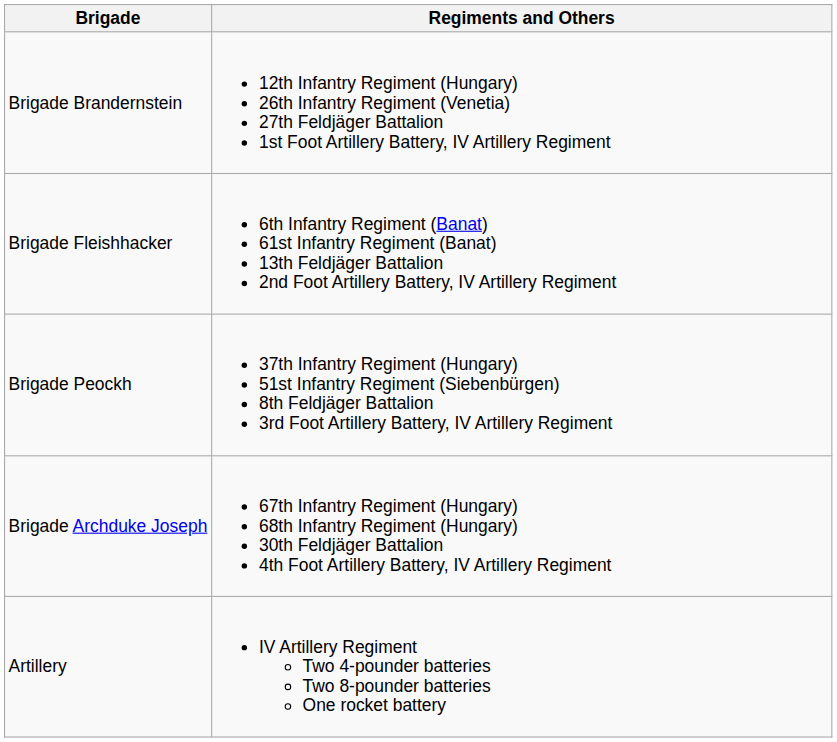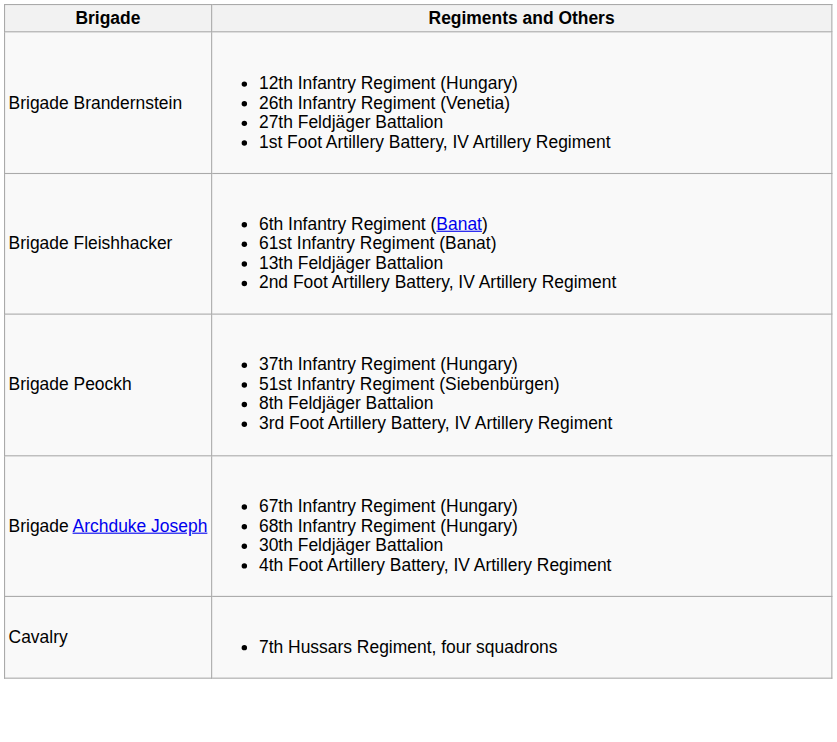- row: Artillery | IV Artillery Regiment Two 4-pounder batteries Two 8-pounder batteries One rocket battery
+ row: Cavalry | 7th Hussars Regiment, four squadrons
